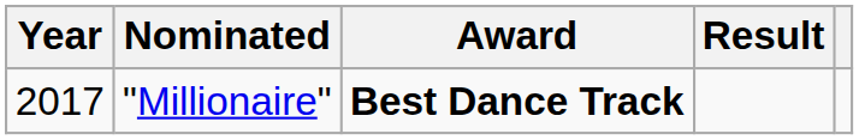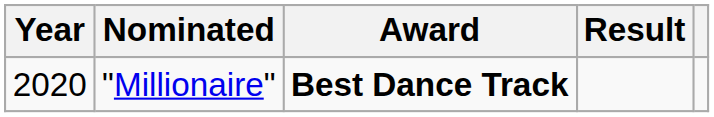"Millionaire" | Year: 2017 -> 2020
